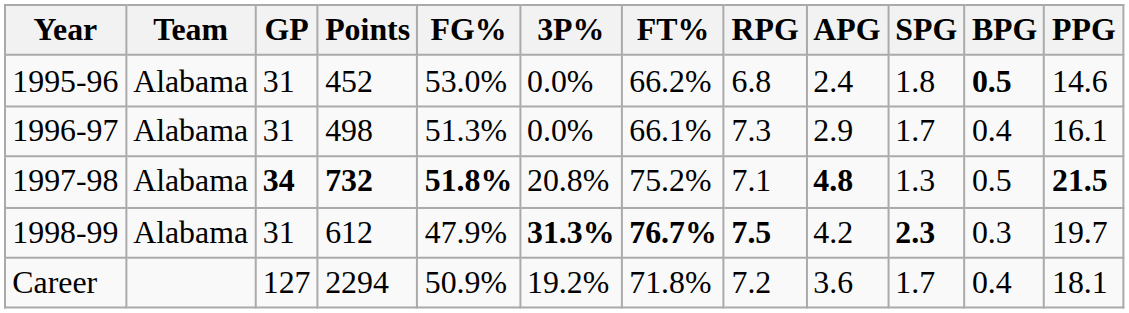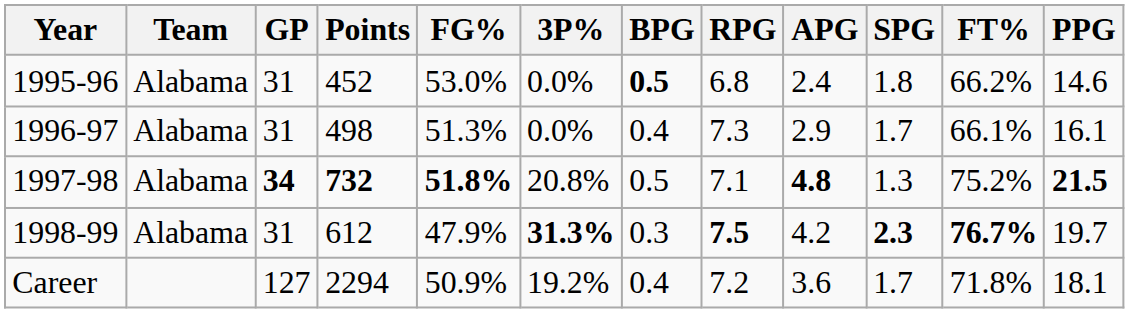columns swapped: FT% <-> BPG
